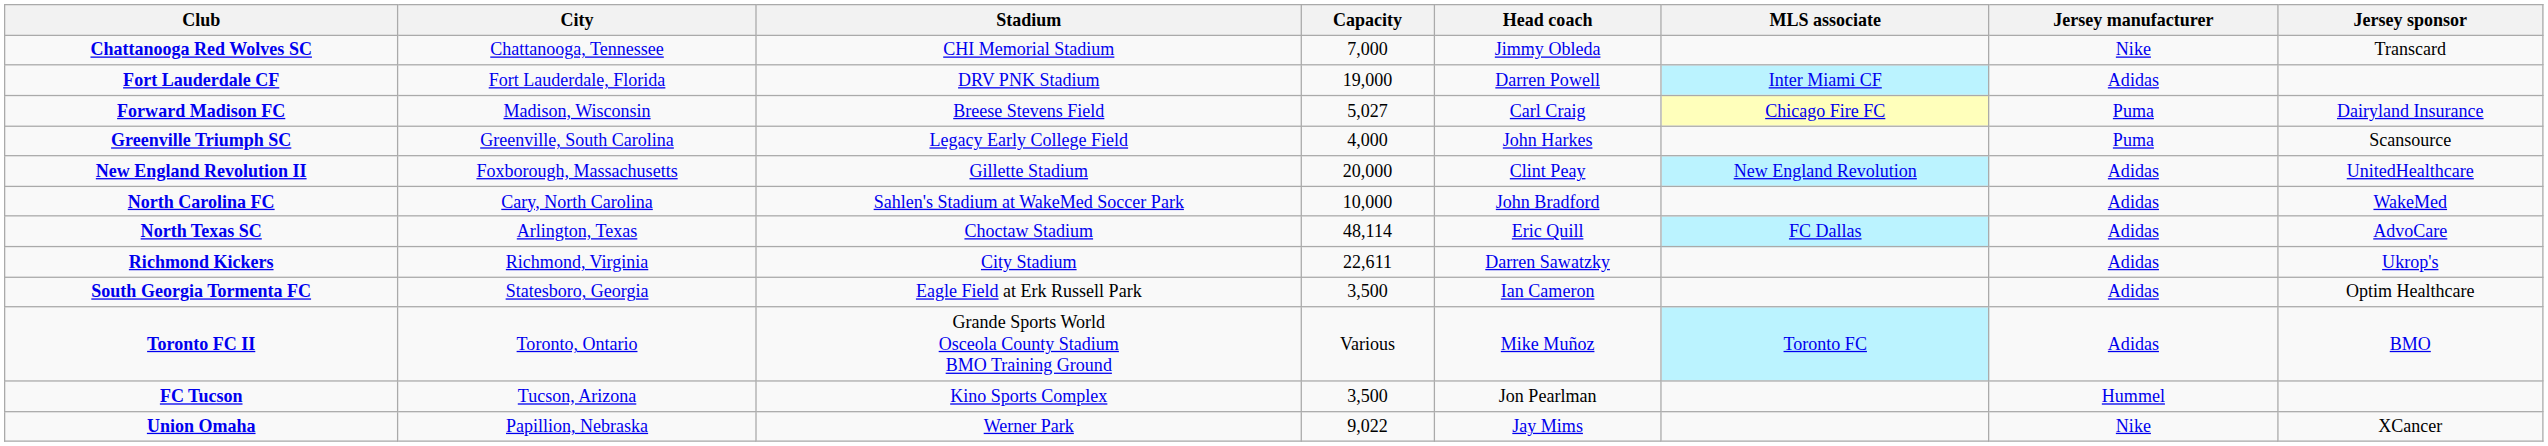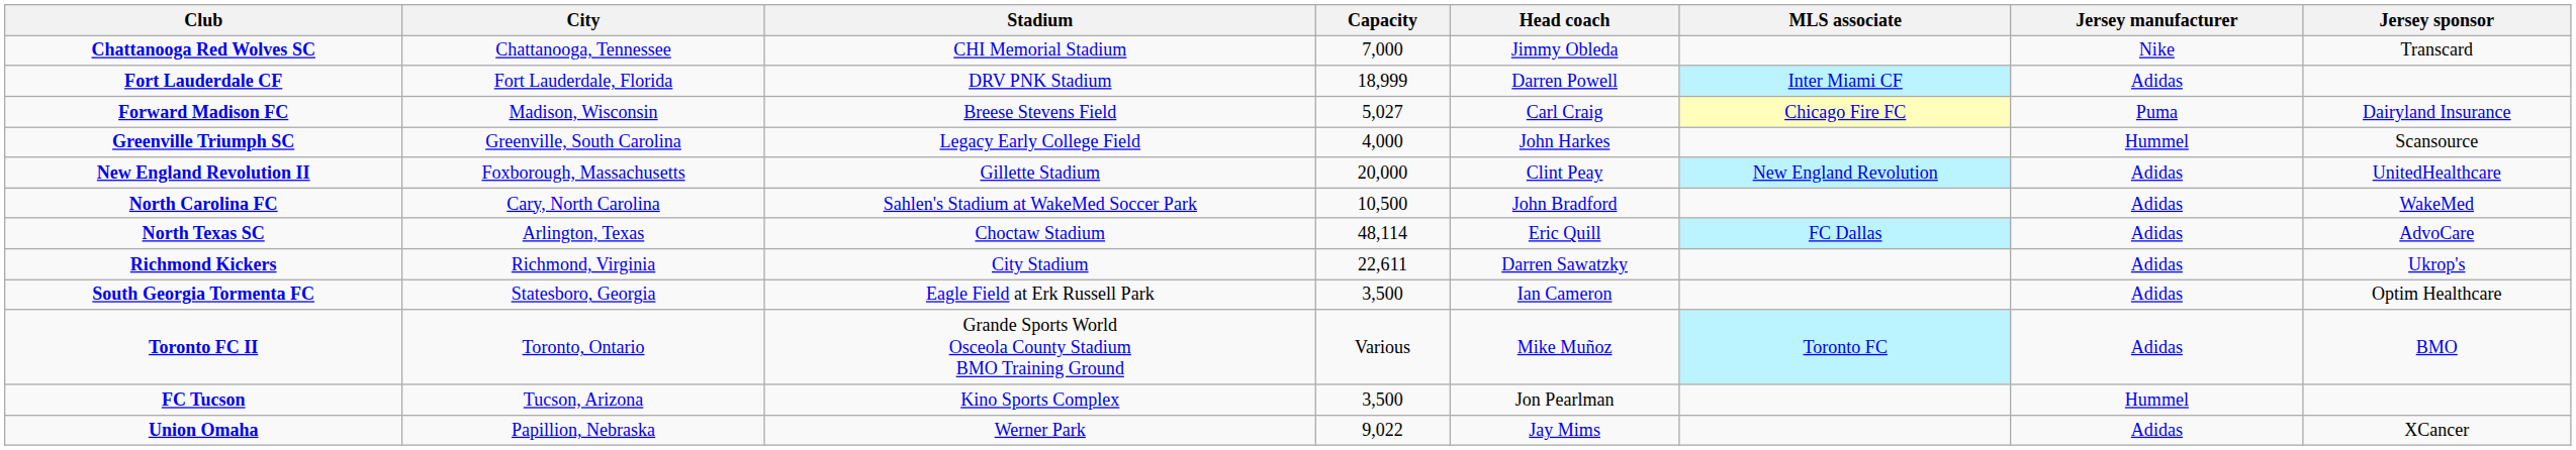Fort Lauderdale CF | Capacity: 19,000 -> 18,999
Greenville Triumph SC | Jersey manufacturer: Puma -> Hummel
North Carolina FC | Capacity: 10,000 -> 10,500
Union Omaha | Jersey manufacturer: Nike -> Adidas
